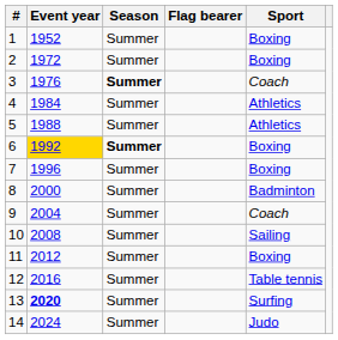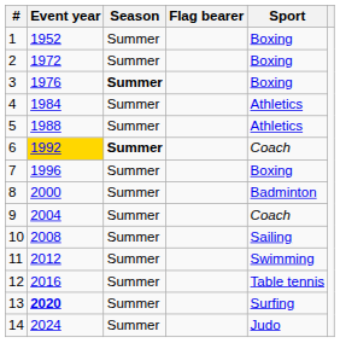3 | Sport: Coach -> Boxing
6 | Sport: Boxing -> Coach
11 | Sport: Boxing -> Swimming
